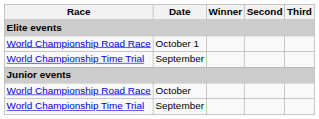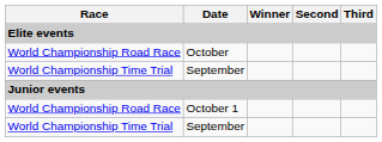rows swapped: October <-> October 1
